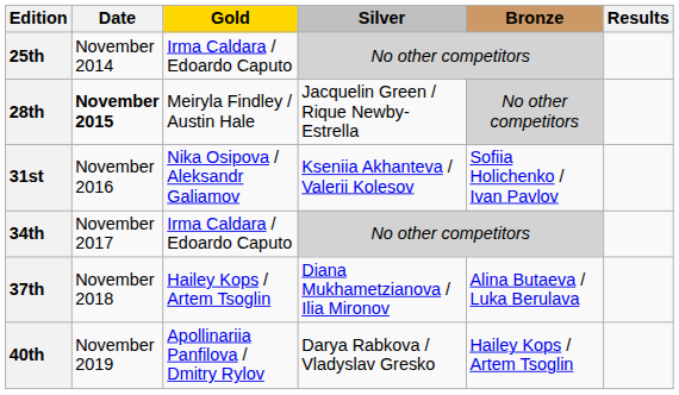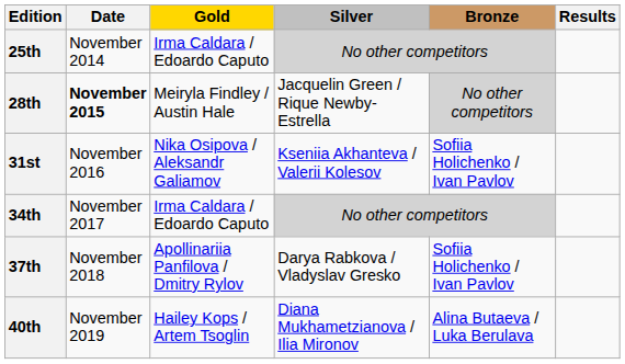37th | Gold: Hailey Kops / Artem Tsoglin -> Apollinariia Panfilova / Dmitry Rylov
37th | Silver: Diana Mukhametzianova / Ilia Mironov -> Darya Rabkova / Vladyslav Gresko
37th | Bronze: Alina Butaeva / Luka Berulava -> Sofiia Holichenko / Ivan Pavlov
40th | Gold: Apollinariia Panfilova / Dmitry Rylov -> Hailey Kops / Artem Tsoglin
40th | Silver: Darya Rabkova / Vladyslav Gresko -> Diana Mukhametzianova / Ilia Mironov
40th | Bronze: Hailey Kops / Artem Tsoglin -> Alina Butaeva / Luka Berulava
